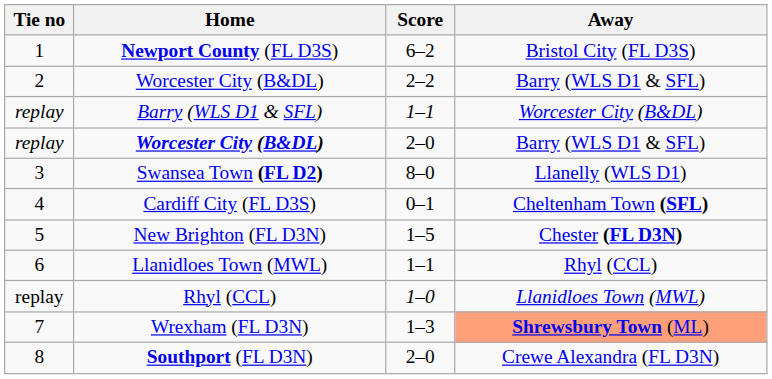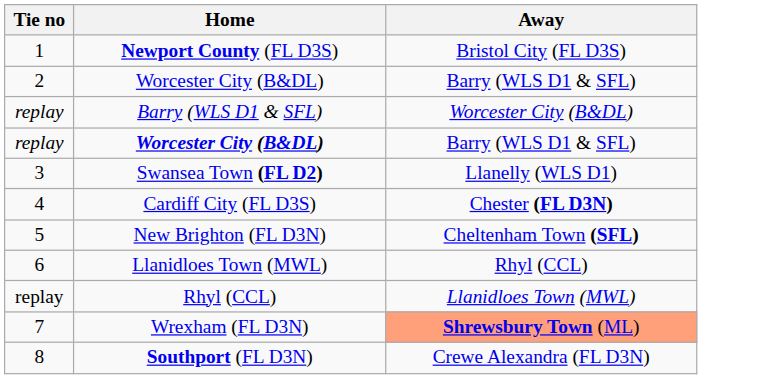- column: Score | 6–2 | 2–2 | 1–1 | 2–0 | 8–0 | 0–1 | 1–5 | 1–1 | 1–0 | 1–3 | 2–0
Cardiff City (FL D3S) | Away: Cheltenham Town (SFL) -> Chester (FL D3N)
New Brighton (FL D3N) | Away: Chester (FL D3N) -> Cheltenham Town (SFL)
